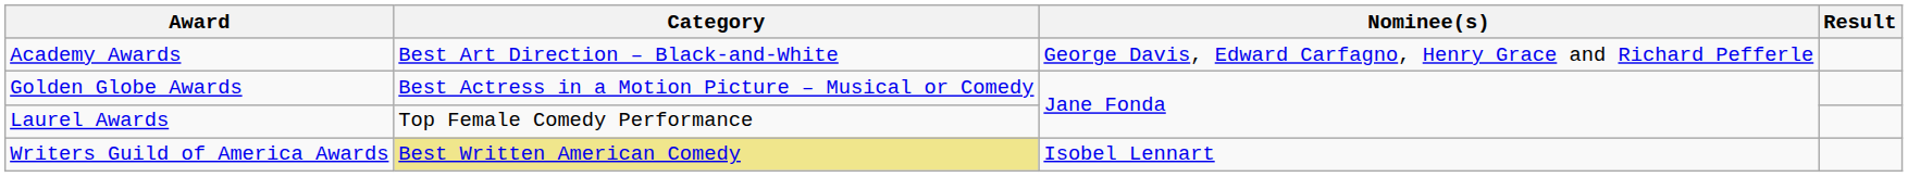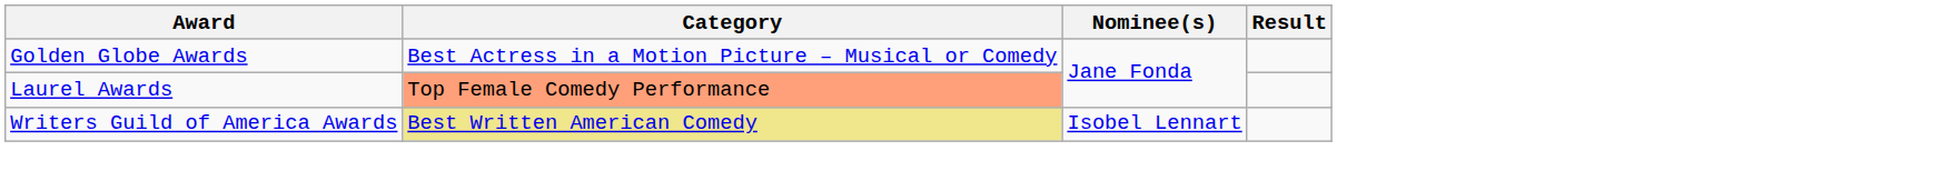- row: Academy Awards | Best Art Direction – Black-and-White | George Davis, Edward Carfagno, Henry Grace and Richard Pefferle
Laurel Awards | Category: no background -> lightsalmon background
